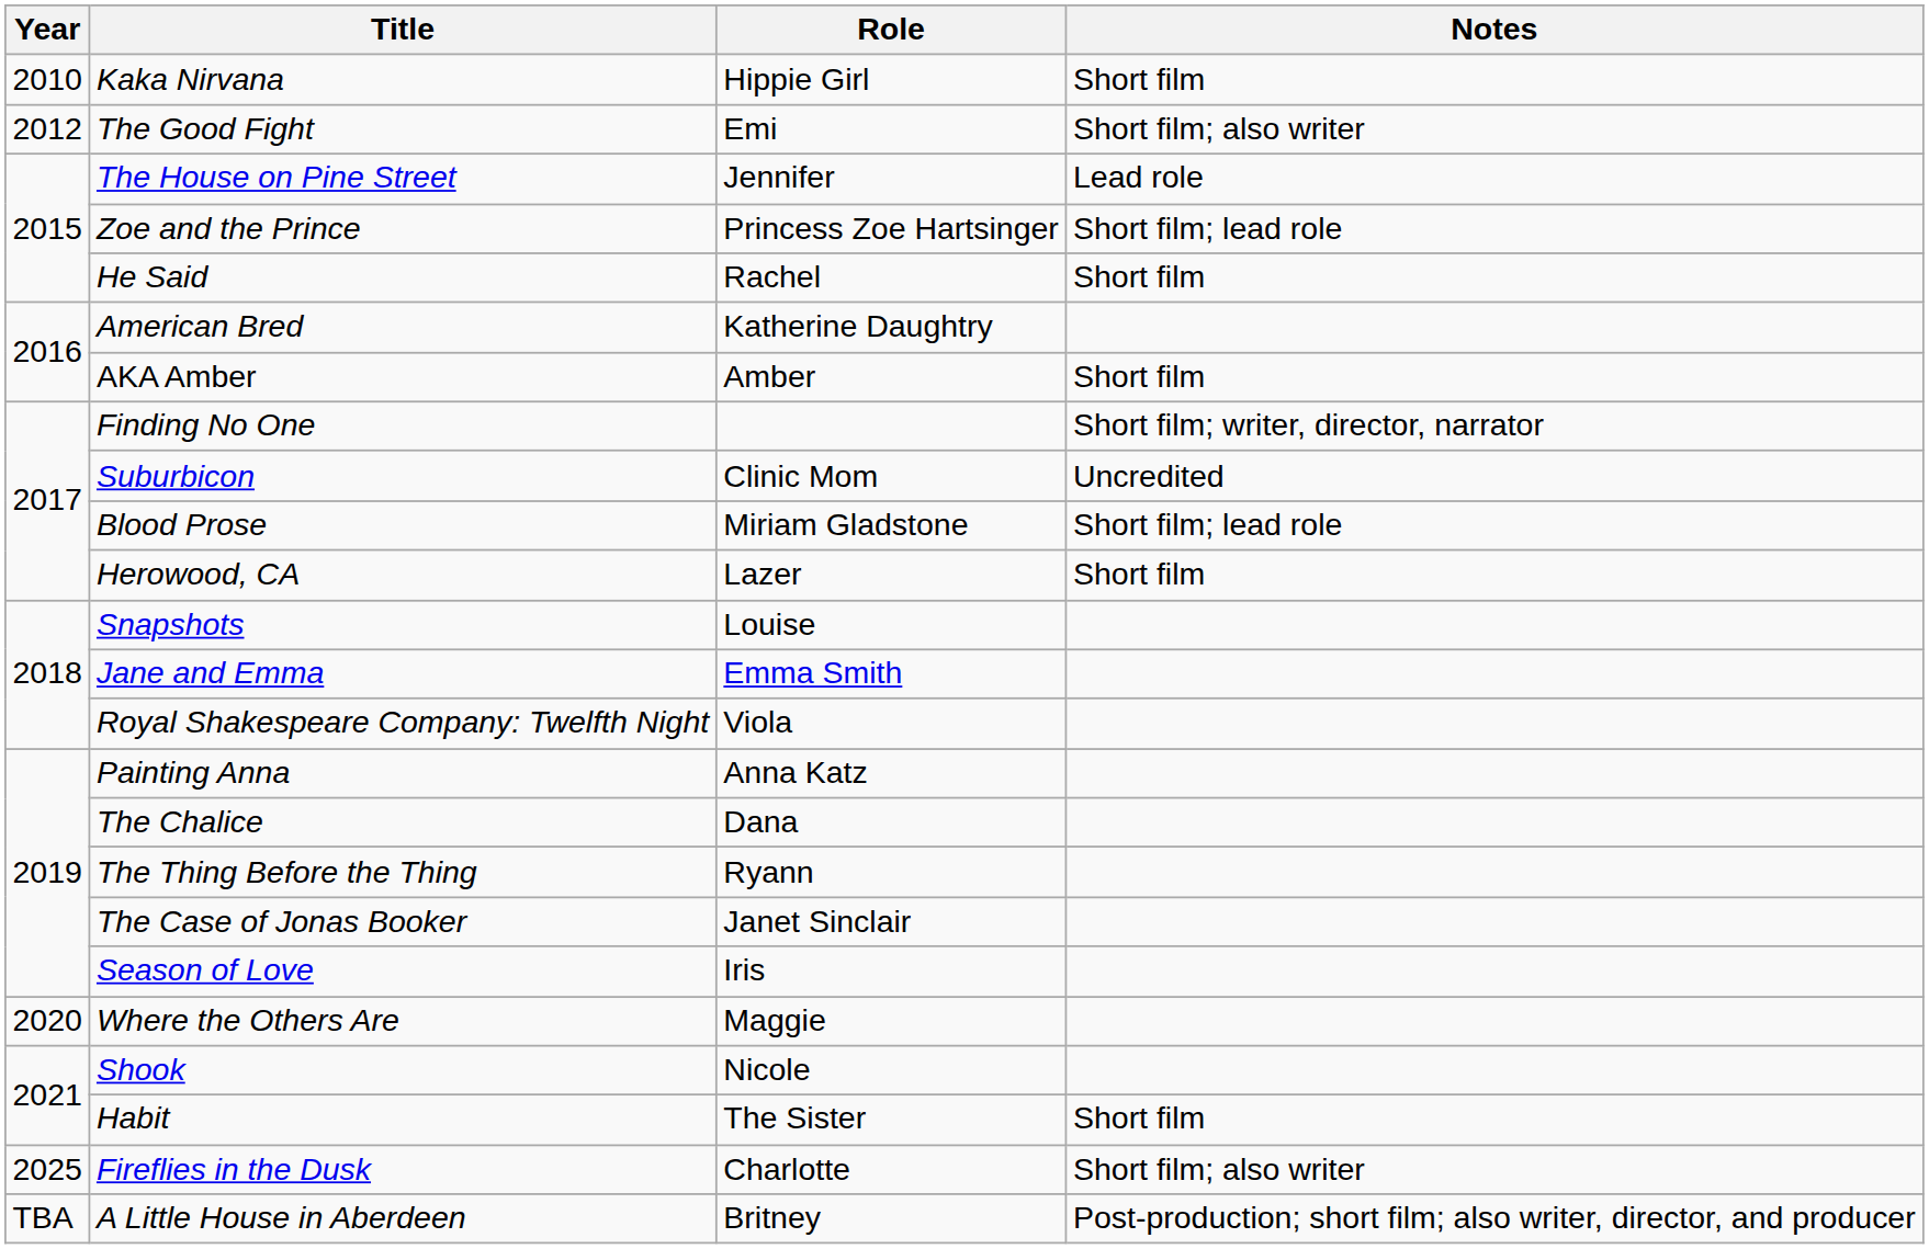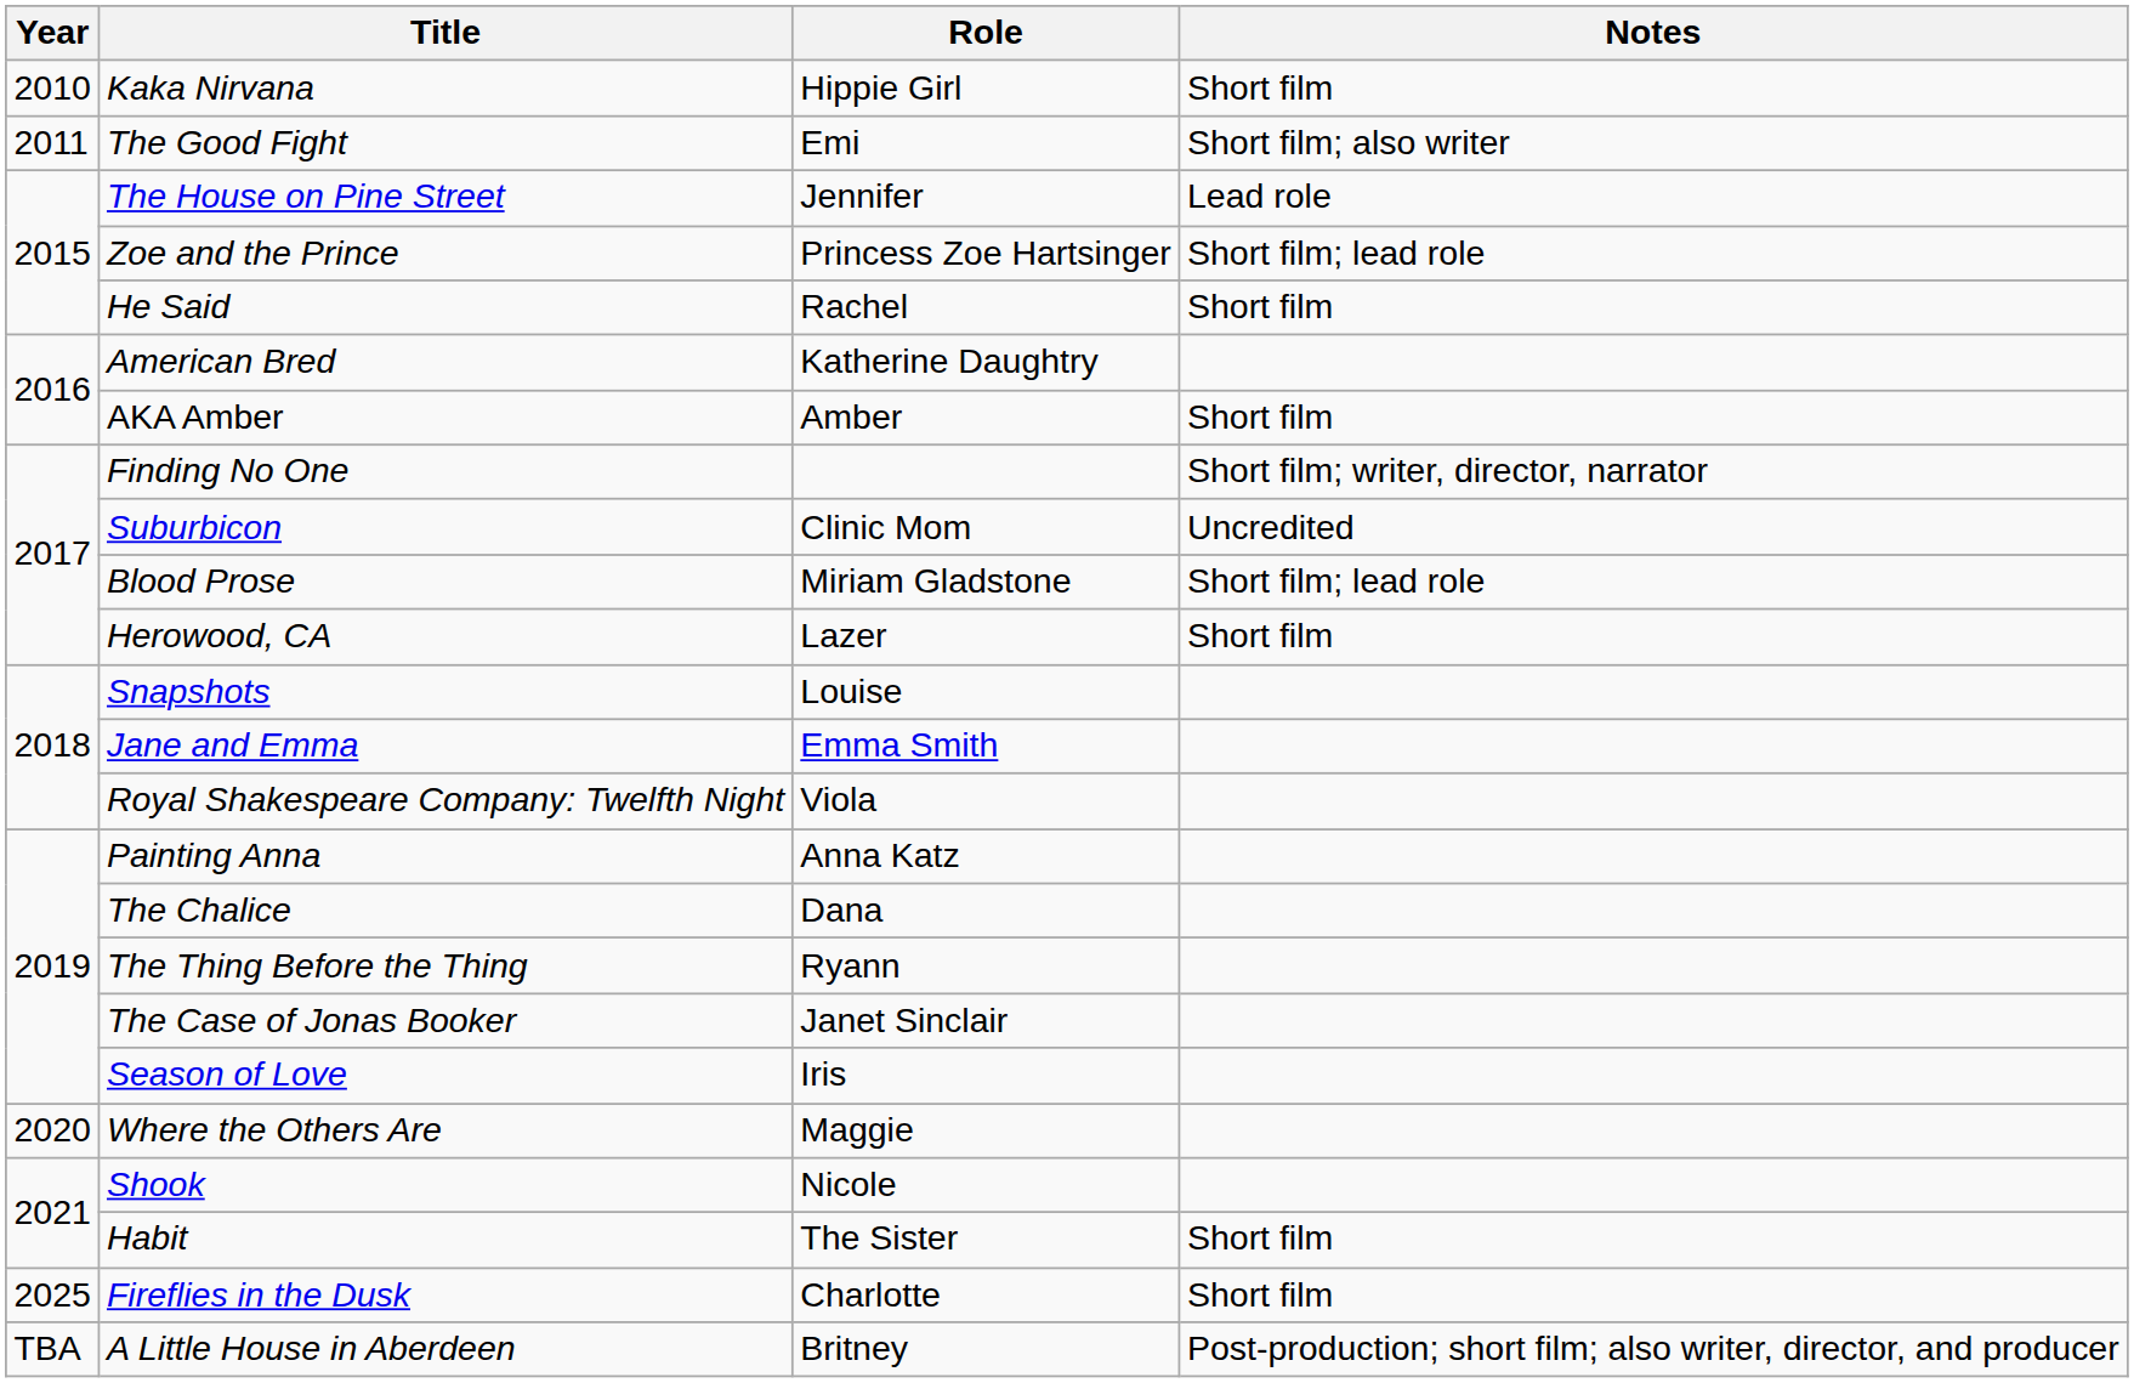The Good Fight | Year: 2012 -> 2011
Fireflies in the Dusk | Notes: Short film; also writer -> Short film
